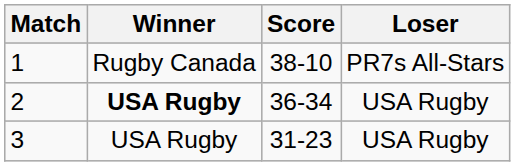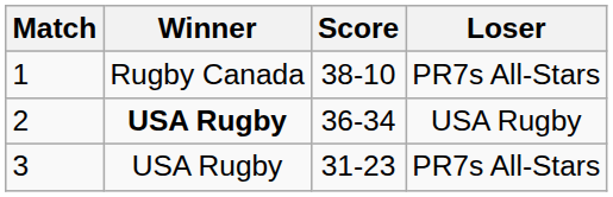3 | Loser: USA Rugby -> PR7s All-Stars
